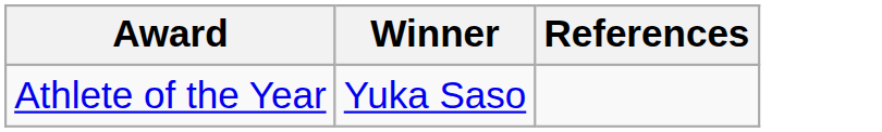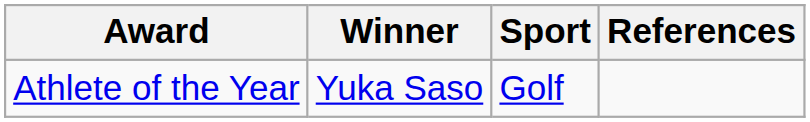+ column: Sport | Golf
